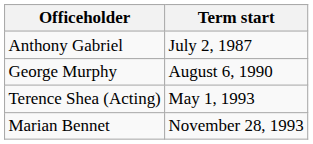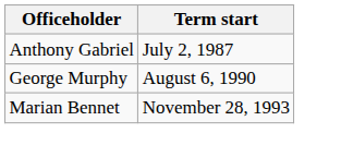- row: Terence Shea (Acting) | May 1, 1993
